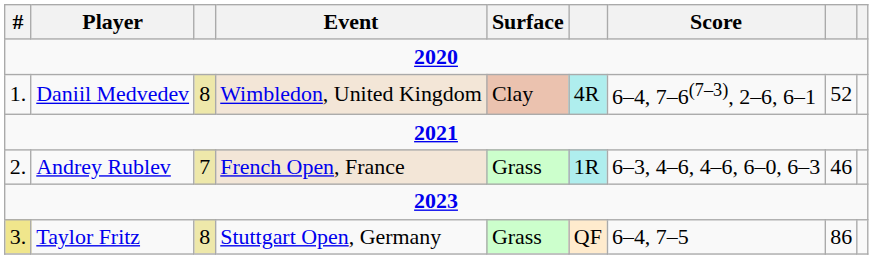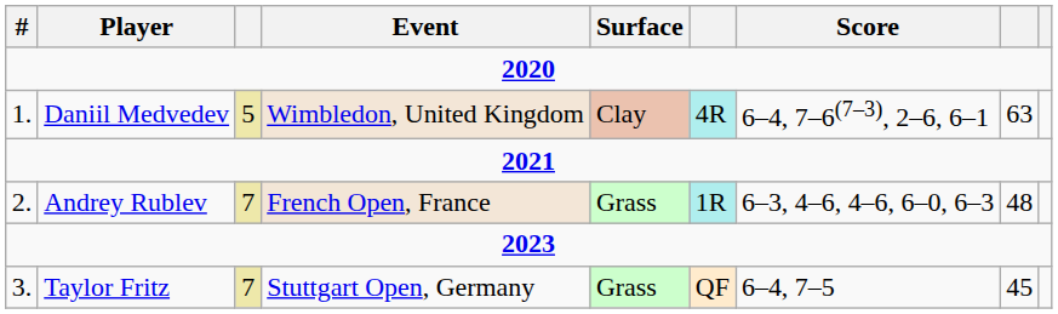Daniil Medvedev | column 3: 8 -> 5
Daniil Medvedev | column 8: 52 -> 63
Andrey Rublev | column 8: 46 -> 48
Taylor Fritz | #: khaki background -> no background
Taylor Fritz | column 3: 8 -> 7
Taylor Fritz | column 8: 86 -> 45
